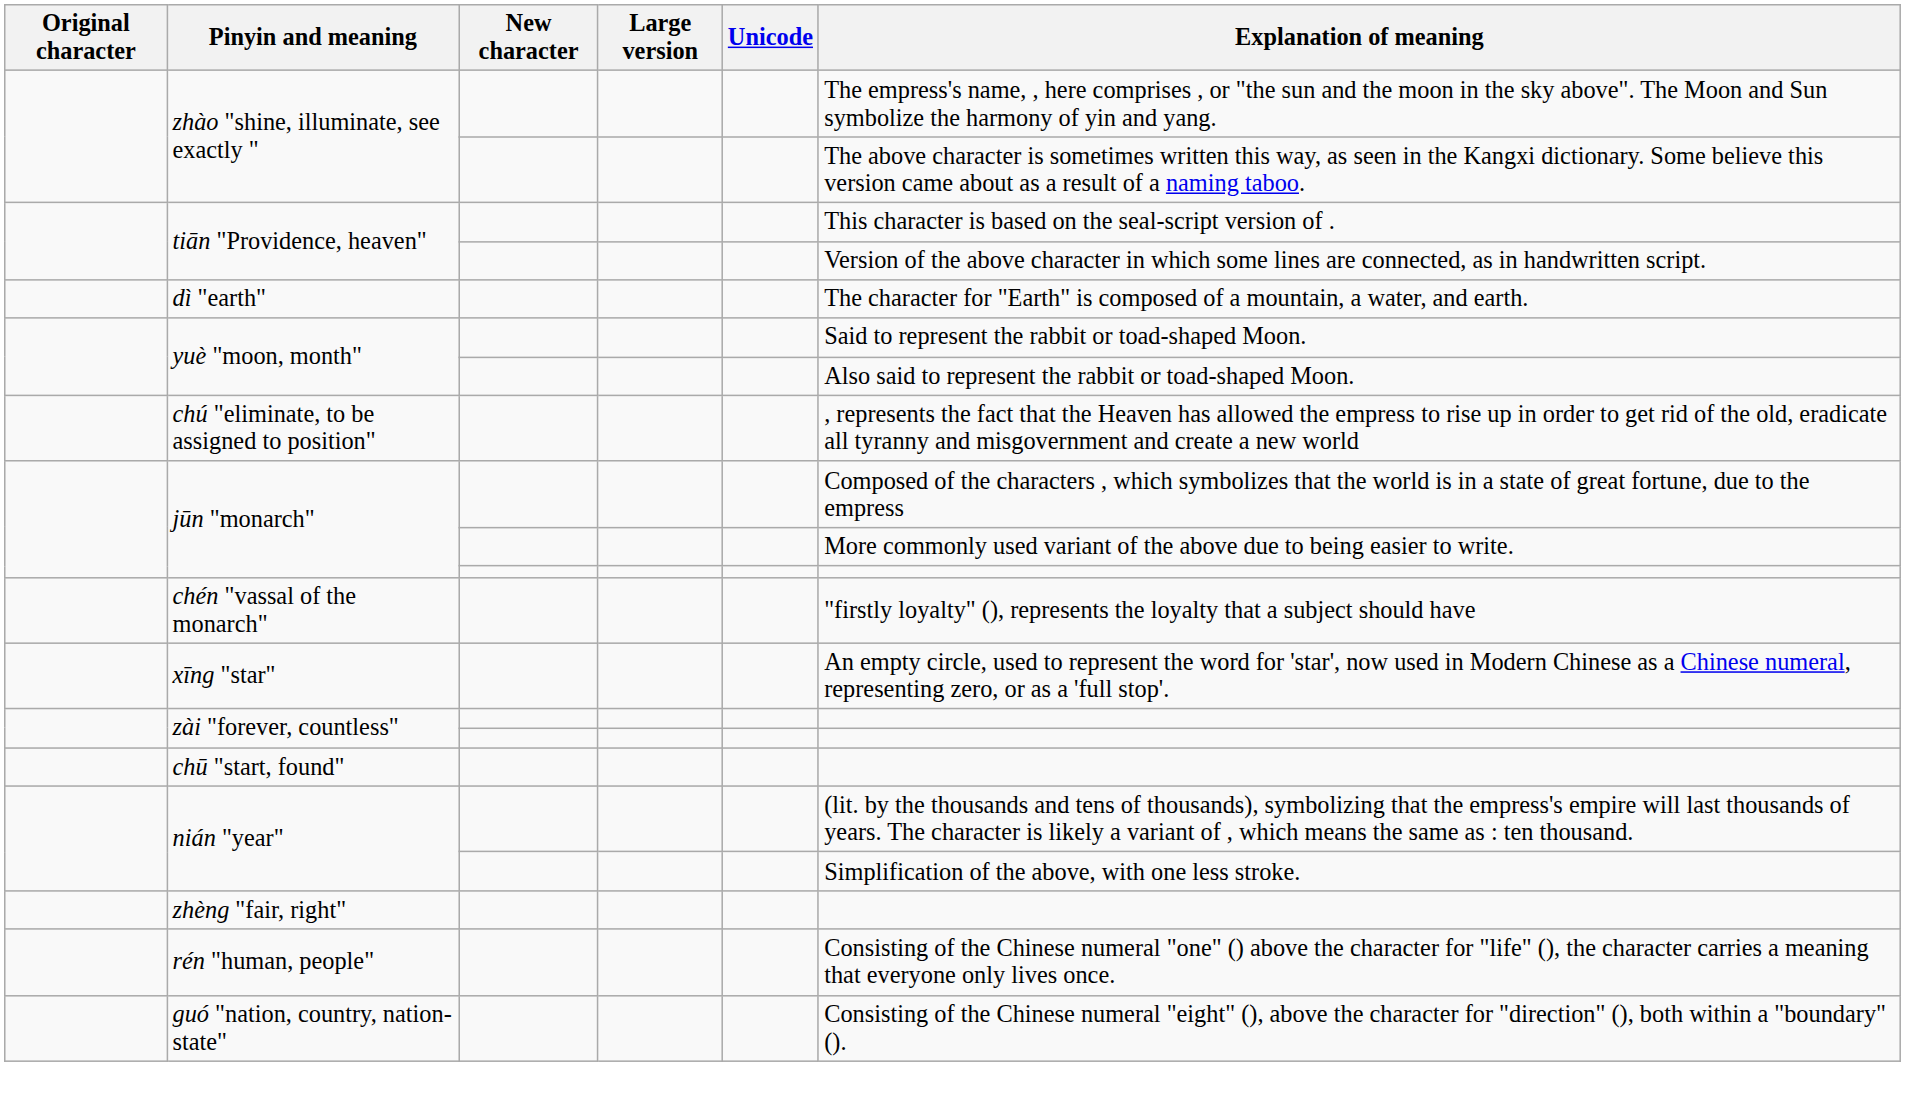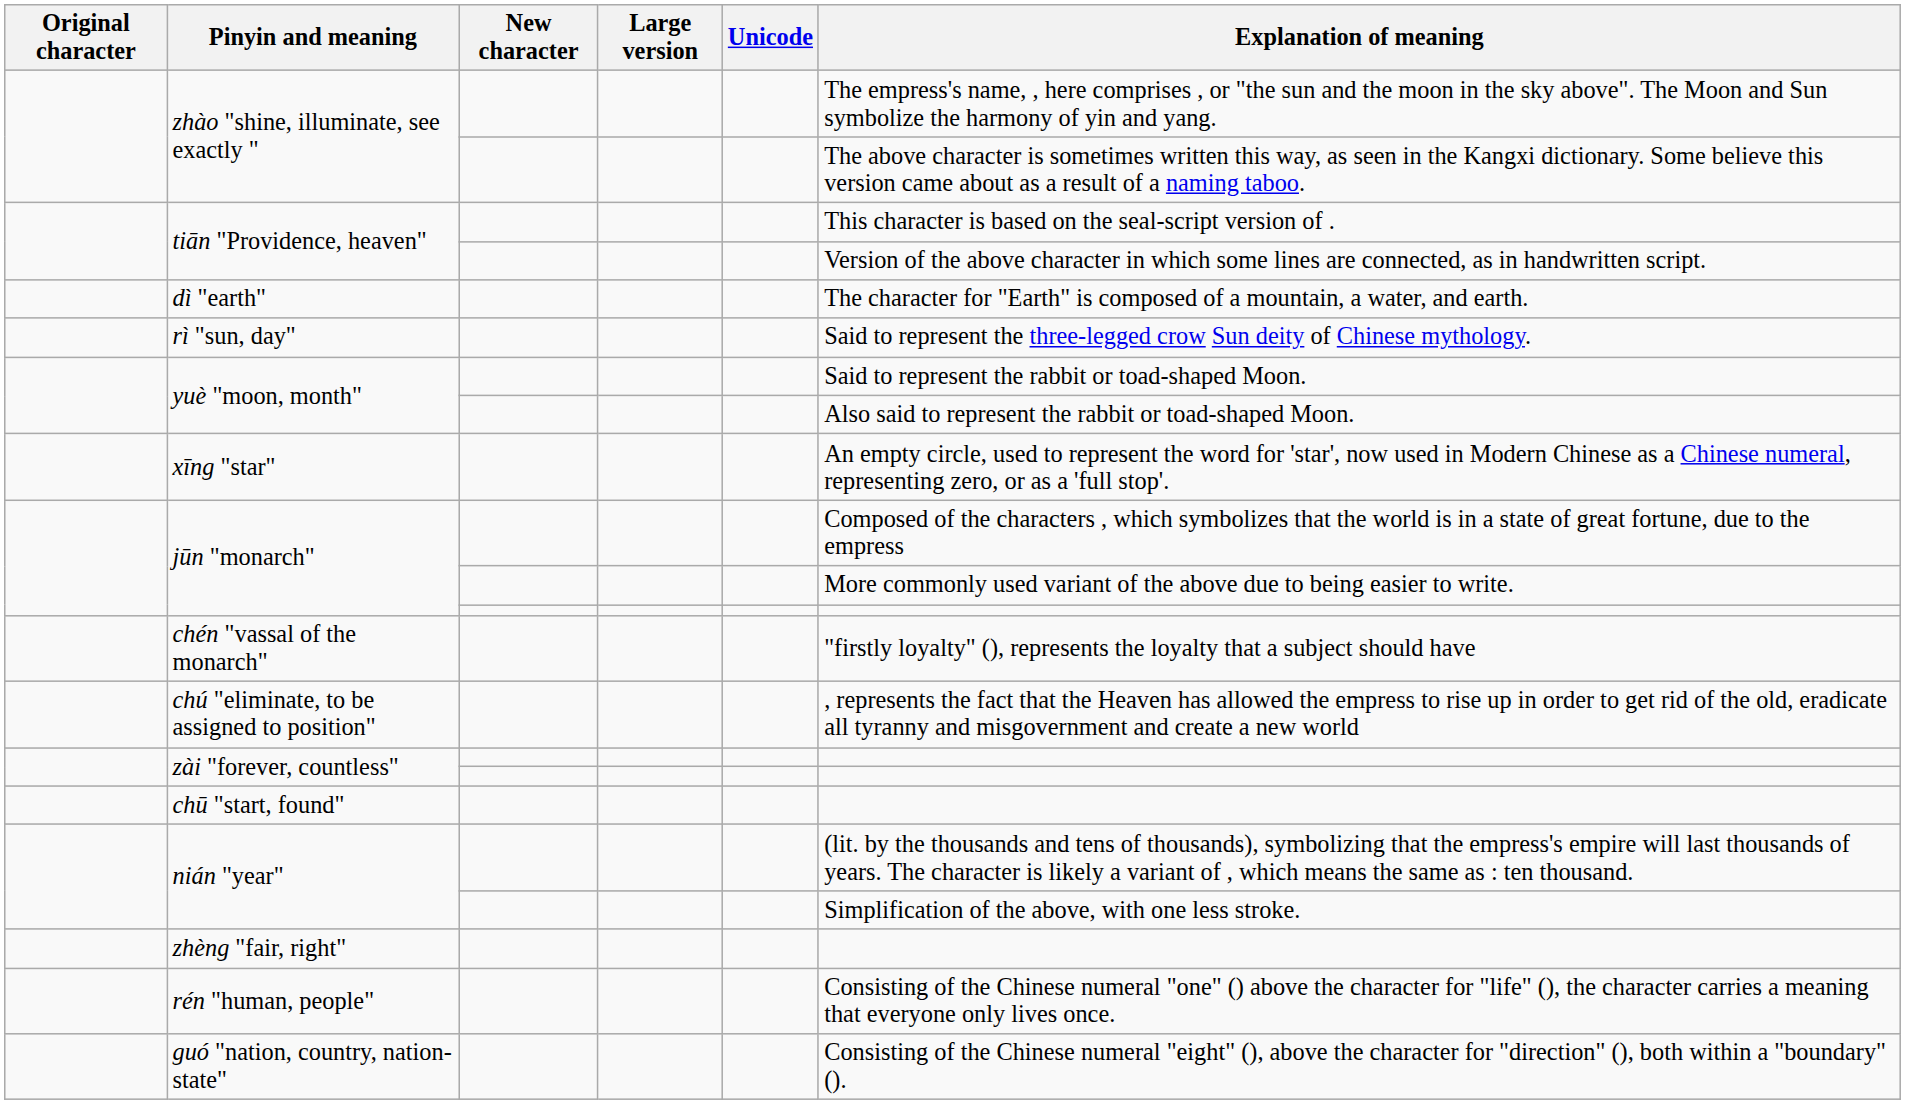+ row: rì "sun, day" | Said to represent the three-legged crow Sun deity of Chinese mythology.
rows swapped: xīng "star" <-> chú "eliminate, to be assigned to position"
